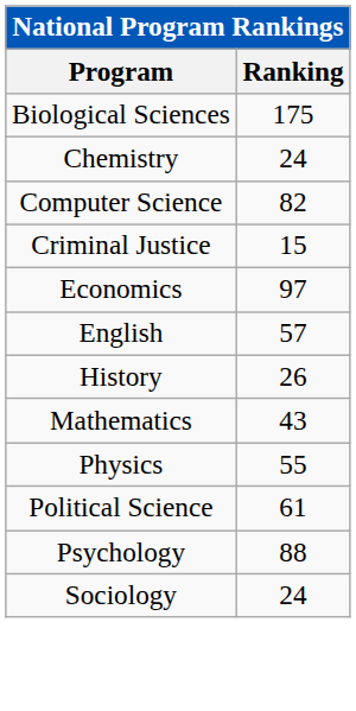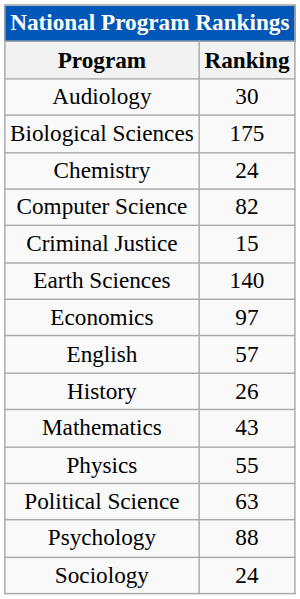+ row: Audiology | 30
+ row: Earth Sciences | 140
Political Science | Ranking: 61 -> 63
